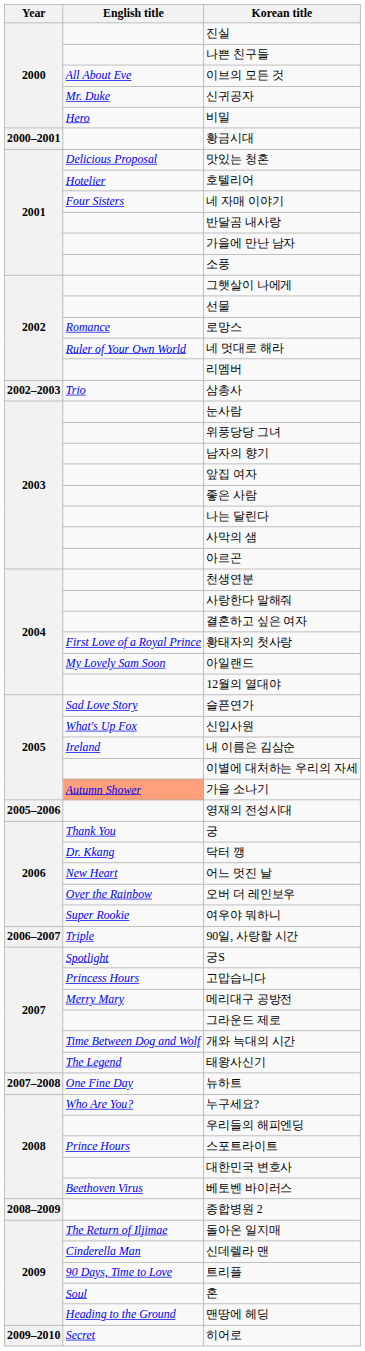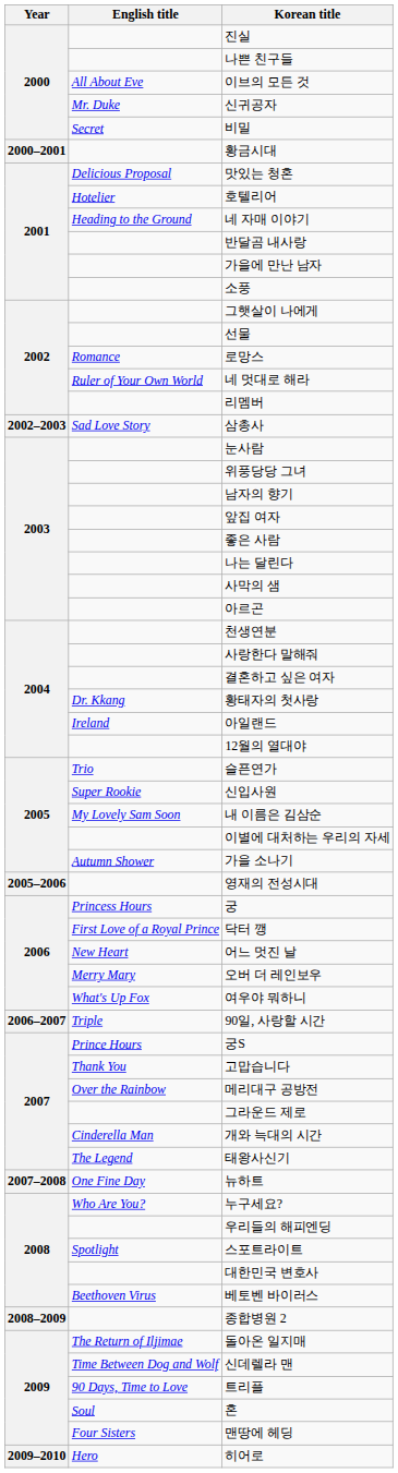비밀 | English title: Hero -> Secret
네 자매 이야기 | English title: Four Sisters -> Heading to the Ground
삼총사 | English title: Trio -> Sad Love Story
황태자의 첫사랑 | English title: First Love of a Royal Prince -> Dr. Kkang
아일랜드 | English title: My Lovely Sam Soon -> Ireland
슬픈연가 | English title: Sad Love Story -> Trio
신입사원 | English title: What's Up Fox -> Super Rookie
내 이름은 김삼순 | English title: Ireland -> My Lovely Sam Soon
가을 소나기 | English title: lightsalmon background -> no background
궁 | English title: Thank You -> Princess Hours
닥터 깽 | English title: Dr. Kkang -> First Love of a Royal Prince
오버 더 레인보우 | English title: Over the Rainbow -> Merry Mary
여우야 뭐하니 | English title: Super Rookie -> What's Up Fox
궁S | English title: Spotlight -> Prince Hours
고맙습니다 | English title: Princess Hours -> Thank You
메리대구 공방전 | English title: Merry Mary -> Over the Rainbow
개와 늑대의 시간 | English title: Time Between Dog and Wolf -> Cinderella Man
스포트라이트 | English title: Prince Hours -> Spotlight
신데렐라 맨 | English title: Cinderella Man -> Time Between Dog and Wolf
맨땅에 헤딩 | English title: Heading to the Ground -> Four Sisters
히어로 | English title: Secret -> Hero
